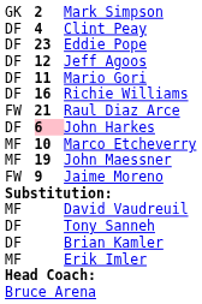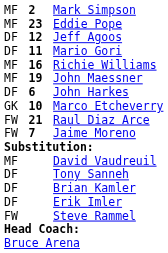Mark Simpson | column 1: GK -> MF
- row: DF | 4 | Clint Peay
Eddie Pope | column 1: DF -> MF
Richie Williams | column 1: DF -> MF
rows swapped: John Maessner <-> Raul Diaz Arce
John Harkes | column 2: pink background -> no background
Marco Etcheverry | column 1: MF -> GK
Jaime Moreno | column 2: 9 -> 7
Erik Imler | column 1: MF -> DF
+ row: FW | Steve Rammel
